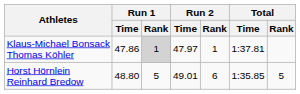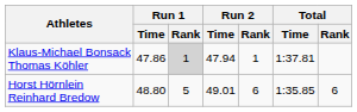Klaus-Michael Bonsack Thomas Köhler | Run 2 / Time: 47.97 -> 47.94
Horst Hörnlein Reinhard Bredow | Total / Rank: 5 -> 6
